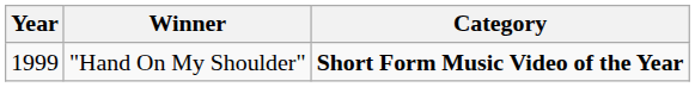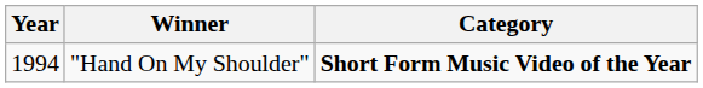"Hand On My Shoulder" | Year: 1999 -> 1994
